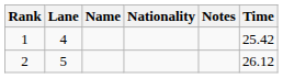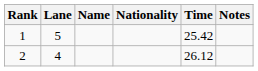columns swapped: Time <-> Notes
1 | Lane: 4 -> 5
2 | Lane: 5 -> 4
